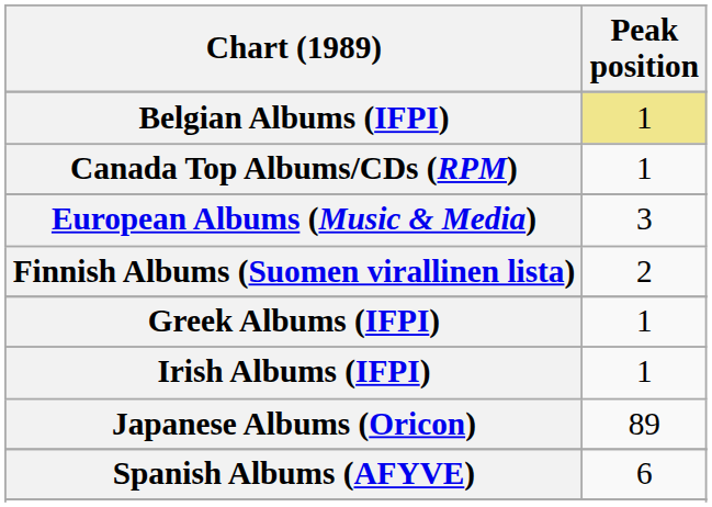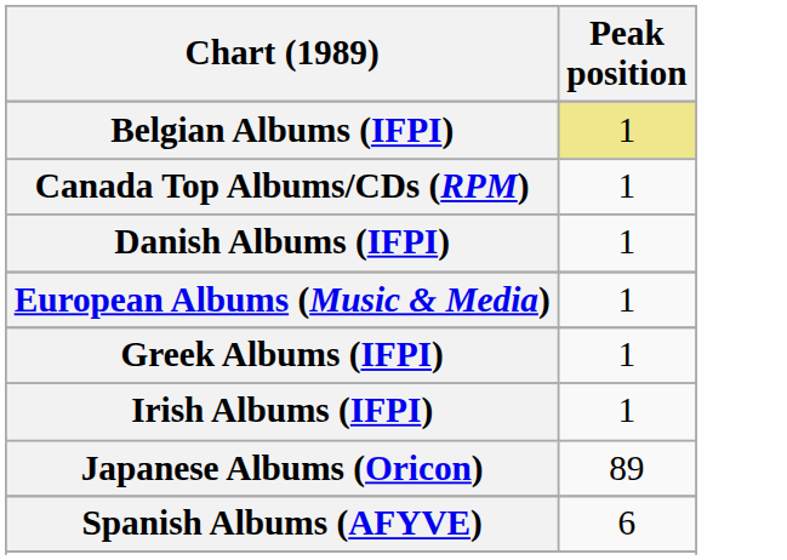+ row: Danish Albums (IFPI) | 1
European Albums (Music & Media) | Peak position: 3 -> 1
- row: Finnish Albums (Suomen virallinen lista) | 2
